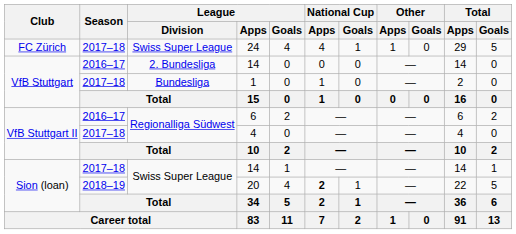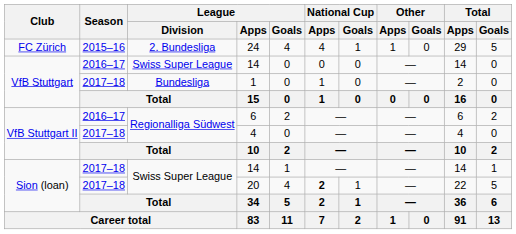24 | Season: 2017–18 -> 2015–16
24 | League / Division: Swiss Super League -> 2. Bundesliga
VfB Stuttgart / 14 | League / Division: 2. Bundesliga -> Swiss Super League
20 | Season: 2018–19 -> 2017–18
